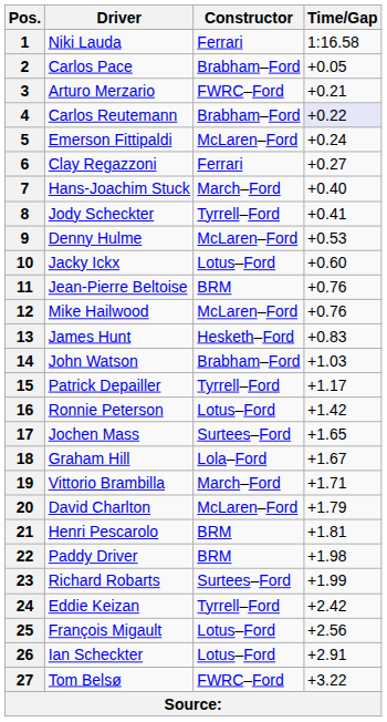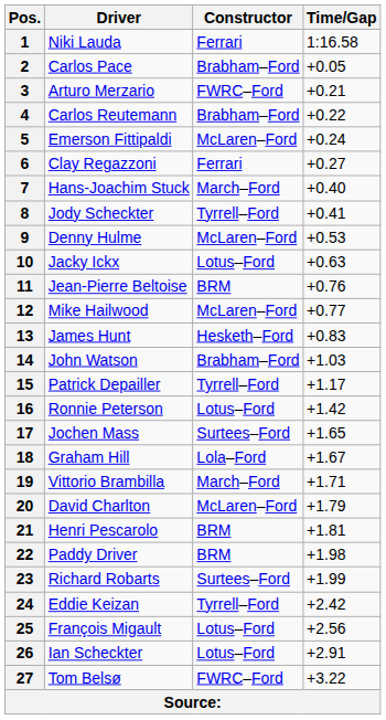4 | Time/Gap: lavender background -> no background
10 | Time/Gap: +0.60 -> +0.63
12 | Time/Gap: +0.76 -> +0.77
